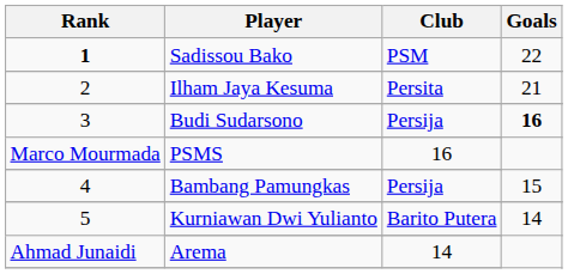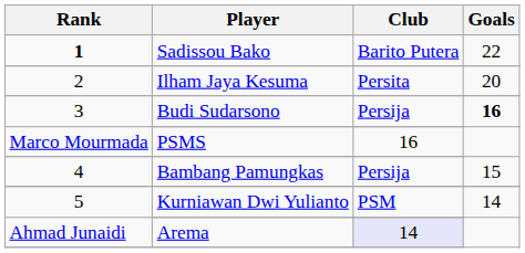Sadissou Bako | Club: PSM -> Barito Putera
Ilham Jaya Kesuma | Goals: 21 -> 20
Kurniawan Dwi Yulianto | Club: Barito Putera -> PSM
Arema | Club: no background -> lavender background
